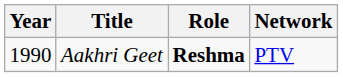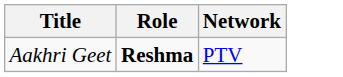- column: Year | 1990
